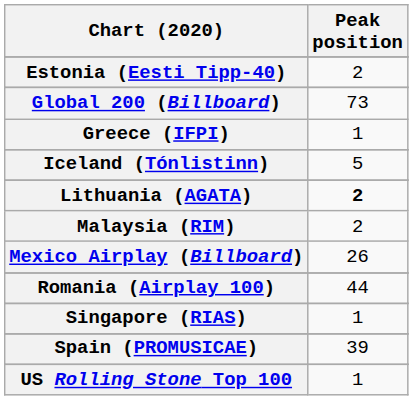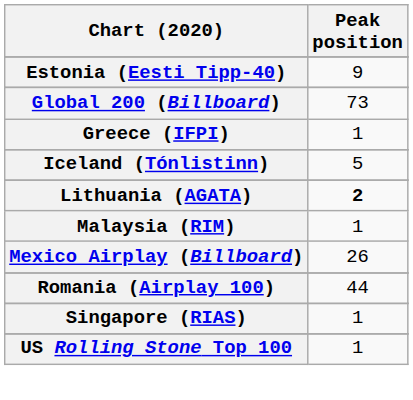Estonia (Eesti Tipp-40) | Peak position: 2 -> 9
Malaysia (RIM) | Peak position: 2 -> 1
- row: Spain (PROMUSICAE) | 39
